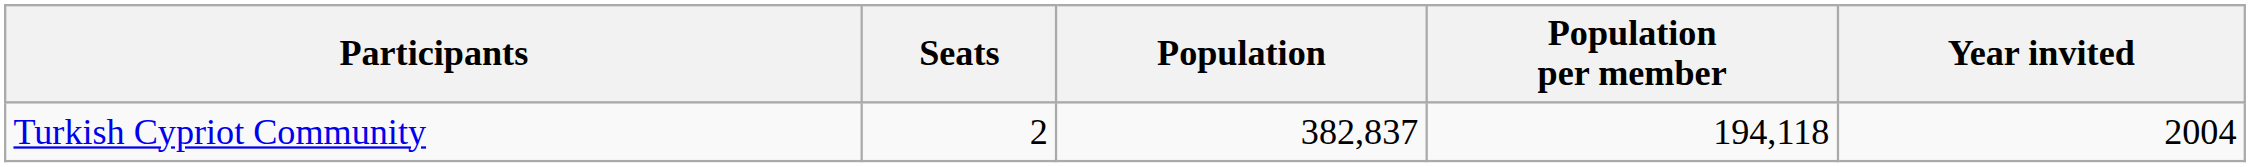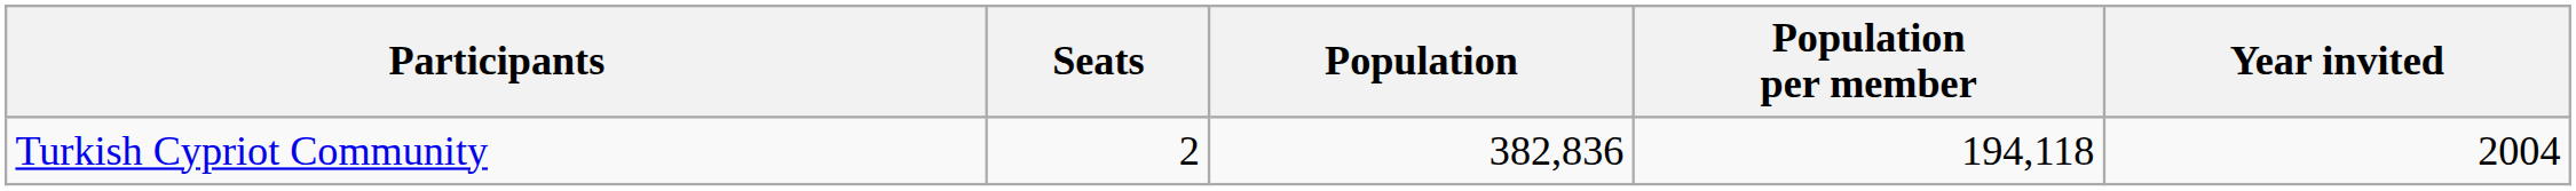Turkish Cypriot Community | Population: 382,837 -> 382,836
